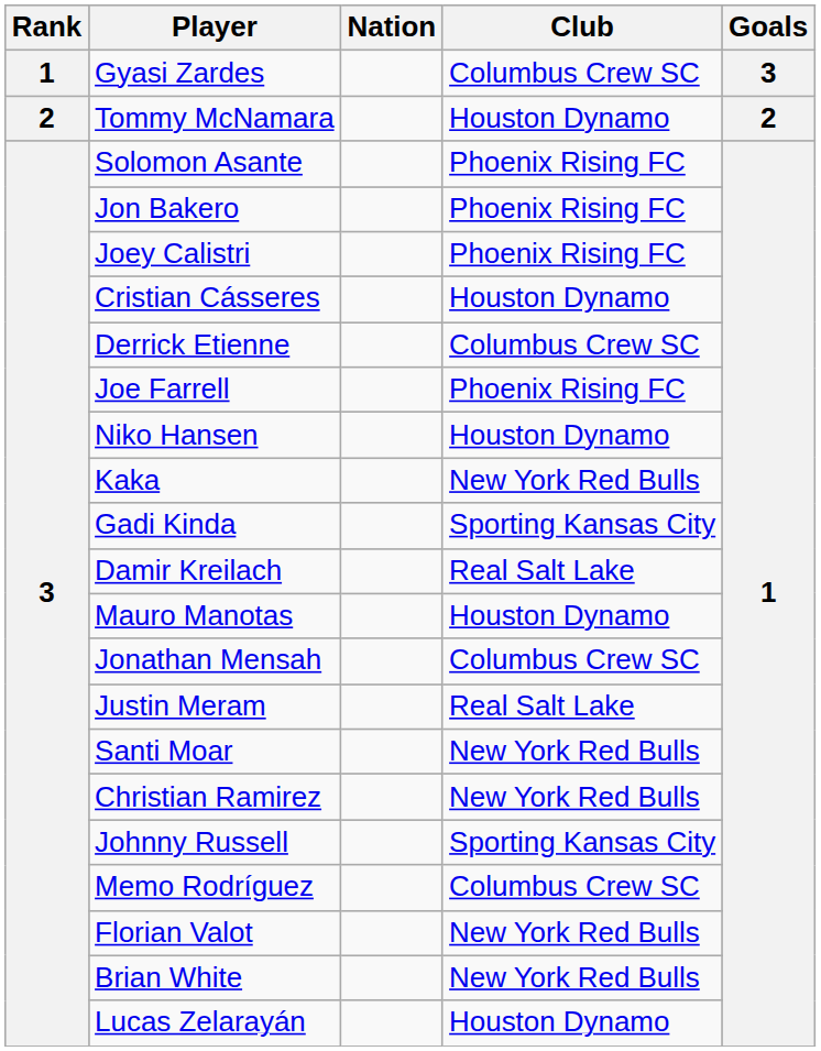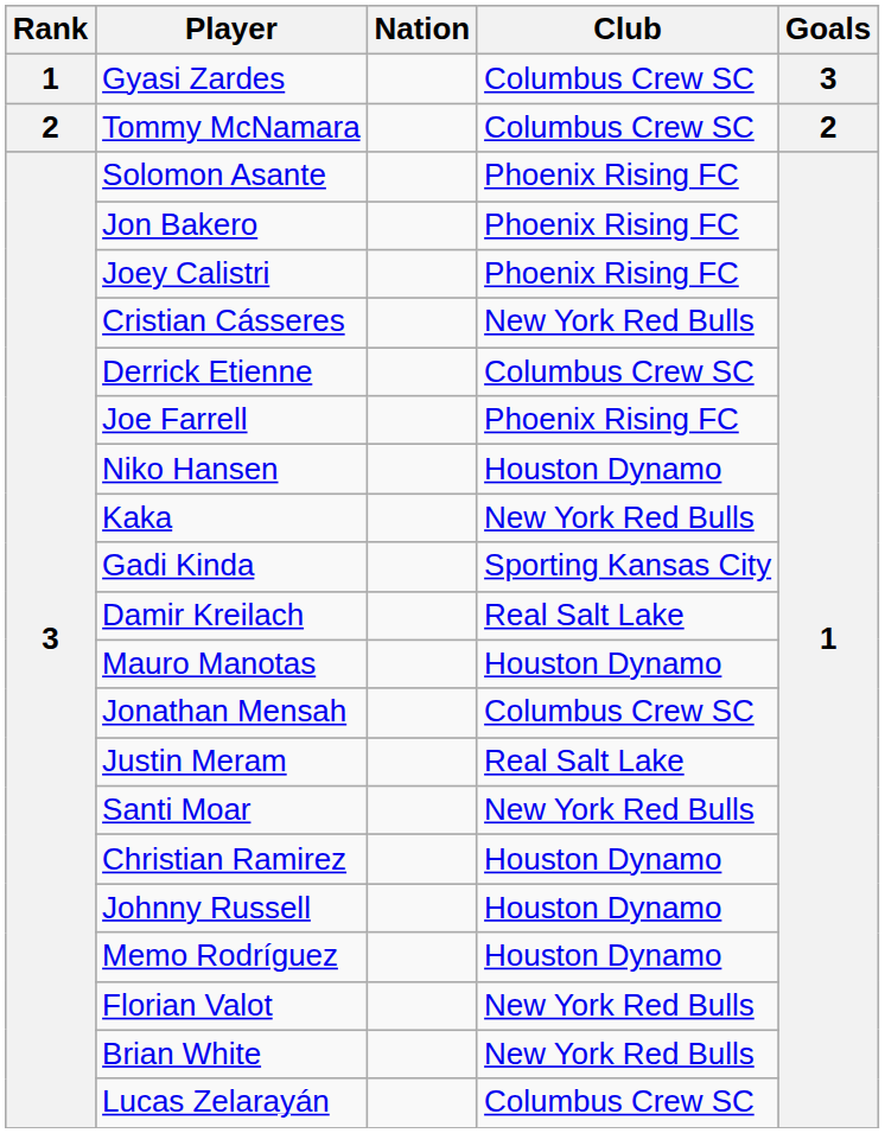Tommy McNamara | Club: Houston Dynamo -> Columbus Crew SC
Cristian Cásseres | Club: Houston Dynamo -> New York Red Bulls
Christian Ramirez | Club: New York Red Bulls -> Houston Dynamo
Johnny Russell | Club: Sporting Kansas City -> Houston Dynamo
Memo Rodríguez | Club: Columbus Crew SC -> Houston Dynamo
Lucas Zelarayán | Club: Houston Dynamo -> Columbus Crew SC
